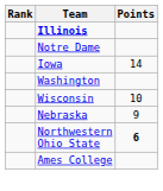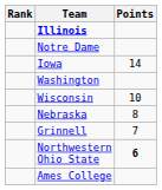Nebraska | Points: 9 -> 8
+ row: Grinnell | 7
